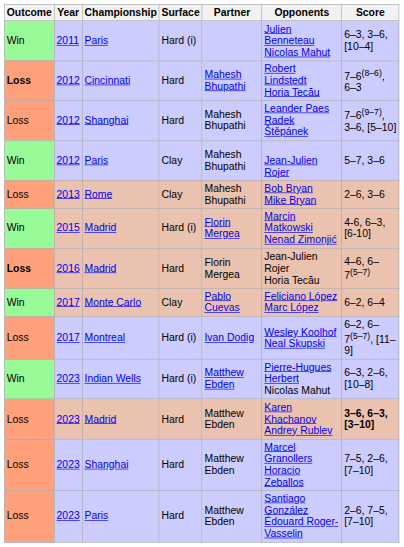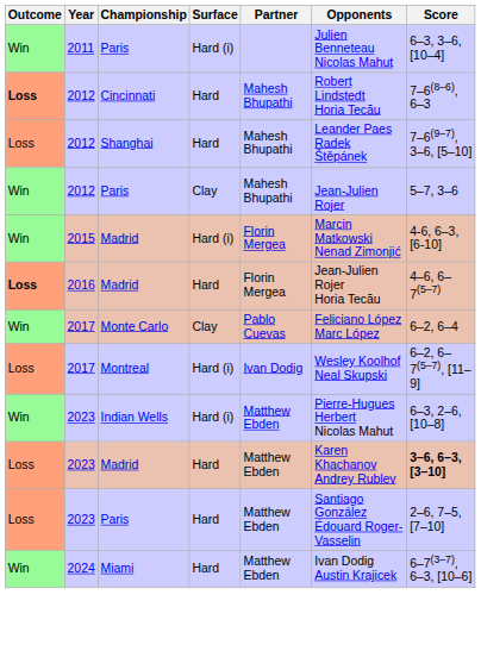- row: Loss | 2013 | Rome | Clay | Mahesh Bhupathi | Bob Bryan Mike Bryan | 2–6, 3–6
- row: Loss | 2023 | Shanghai | Hard | Matthew Ebden | Marcel Granollers Horacio Zeballos | 7–5, 2–6, [7–10]
+ row: Win | 2024 | Miami | Hard | Matthew Ebden | Ivan Dodig Austin Krajicek | 6–7(3–7), 6–3, [10–6]
